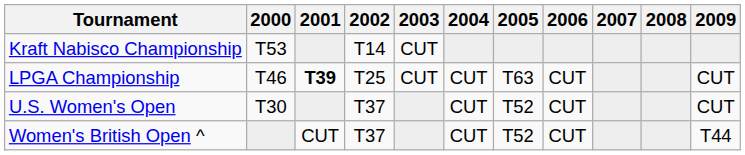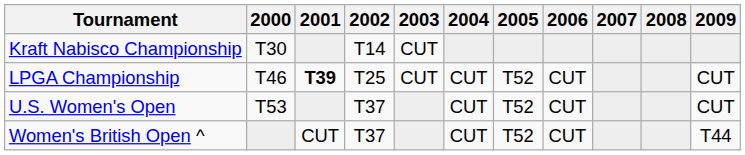Kraft Nabisco Championship | 2000: T53 -> T30
LPGA Championship | 2005: T63 -> T52
U.S. Women's Open | 2000: T30 -> T53
